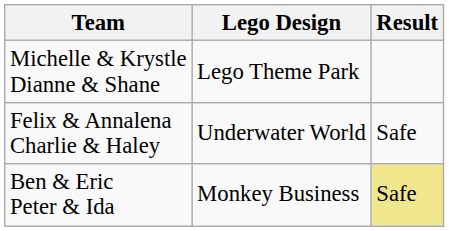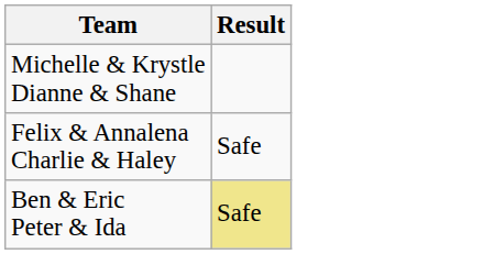- column: Lego Design | Lego Theme Park | Underwater World | Monkey Business
